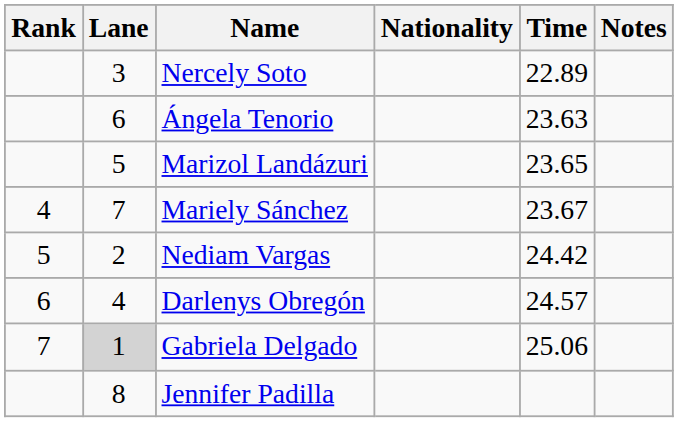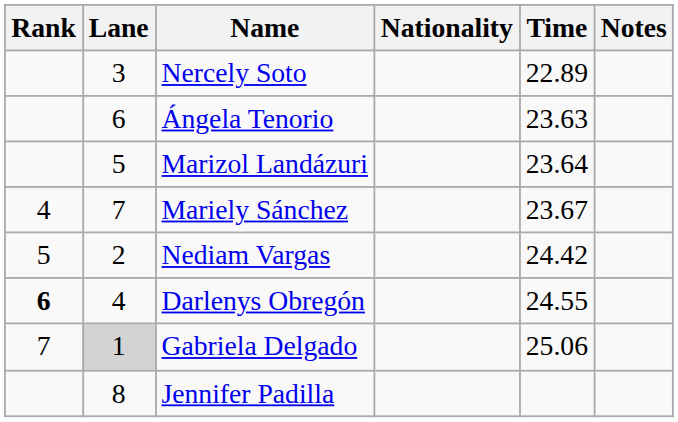Marizol Landázuri | Time: 23.65 -> 23.64
Darlenys Obregón | Rank: normal -> bold
Darlenys Obregón | Time: 24.57 -> 24.55
